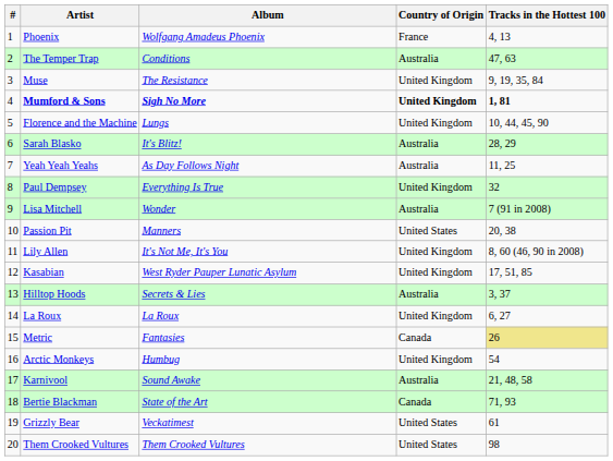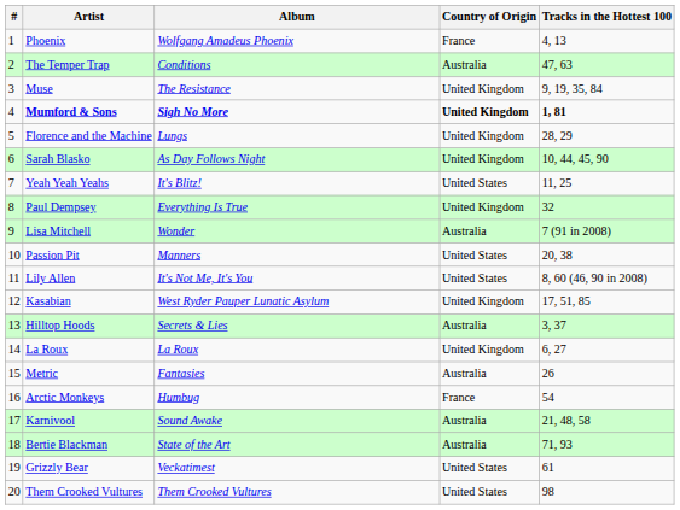Florence and the Machine | Tracks in the Hottest 100: 10, 44, 45, 90 -> 28, 29
Sarah Blasko | Album: It's Blitz! -> As Day Follows Night
Sarah Blasko | Country of Origin: Australia -> United Kingdom
Sarah Blasko | Tracks in the Hottest 100: 28, 29 -> 10, 44, 45, 90
Yeah Yeah Yeahs | Album: As Day Follows Night -> It's Blitz!
Yeah Yeah Yeahs | Country of Origin: Australia -> United States
Lily Allen | Country of Origin: United Kingdom -> United States
Metric | Country of Origin: Canada -> Australia
Metric | Tracks in the Hottest 100: khaki background -> no background
Arctic Monkeys | Country of Origin: United Kingdom -> France
Bertie Blackman | Country of Origin: Canada -> Australia
